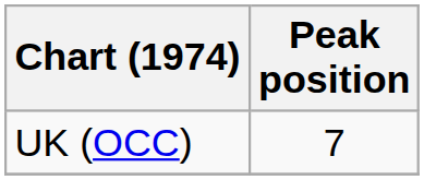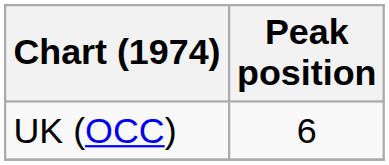UK (OCC) | Peak position: 7 -> 6
